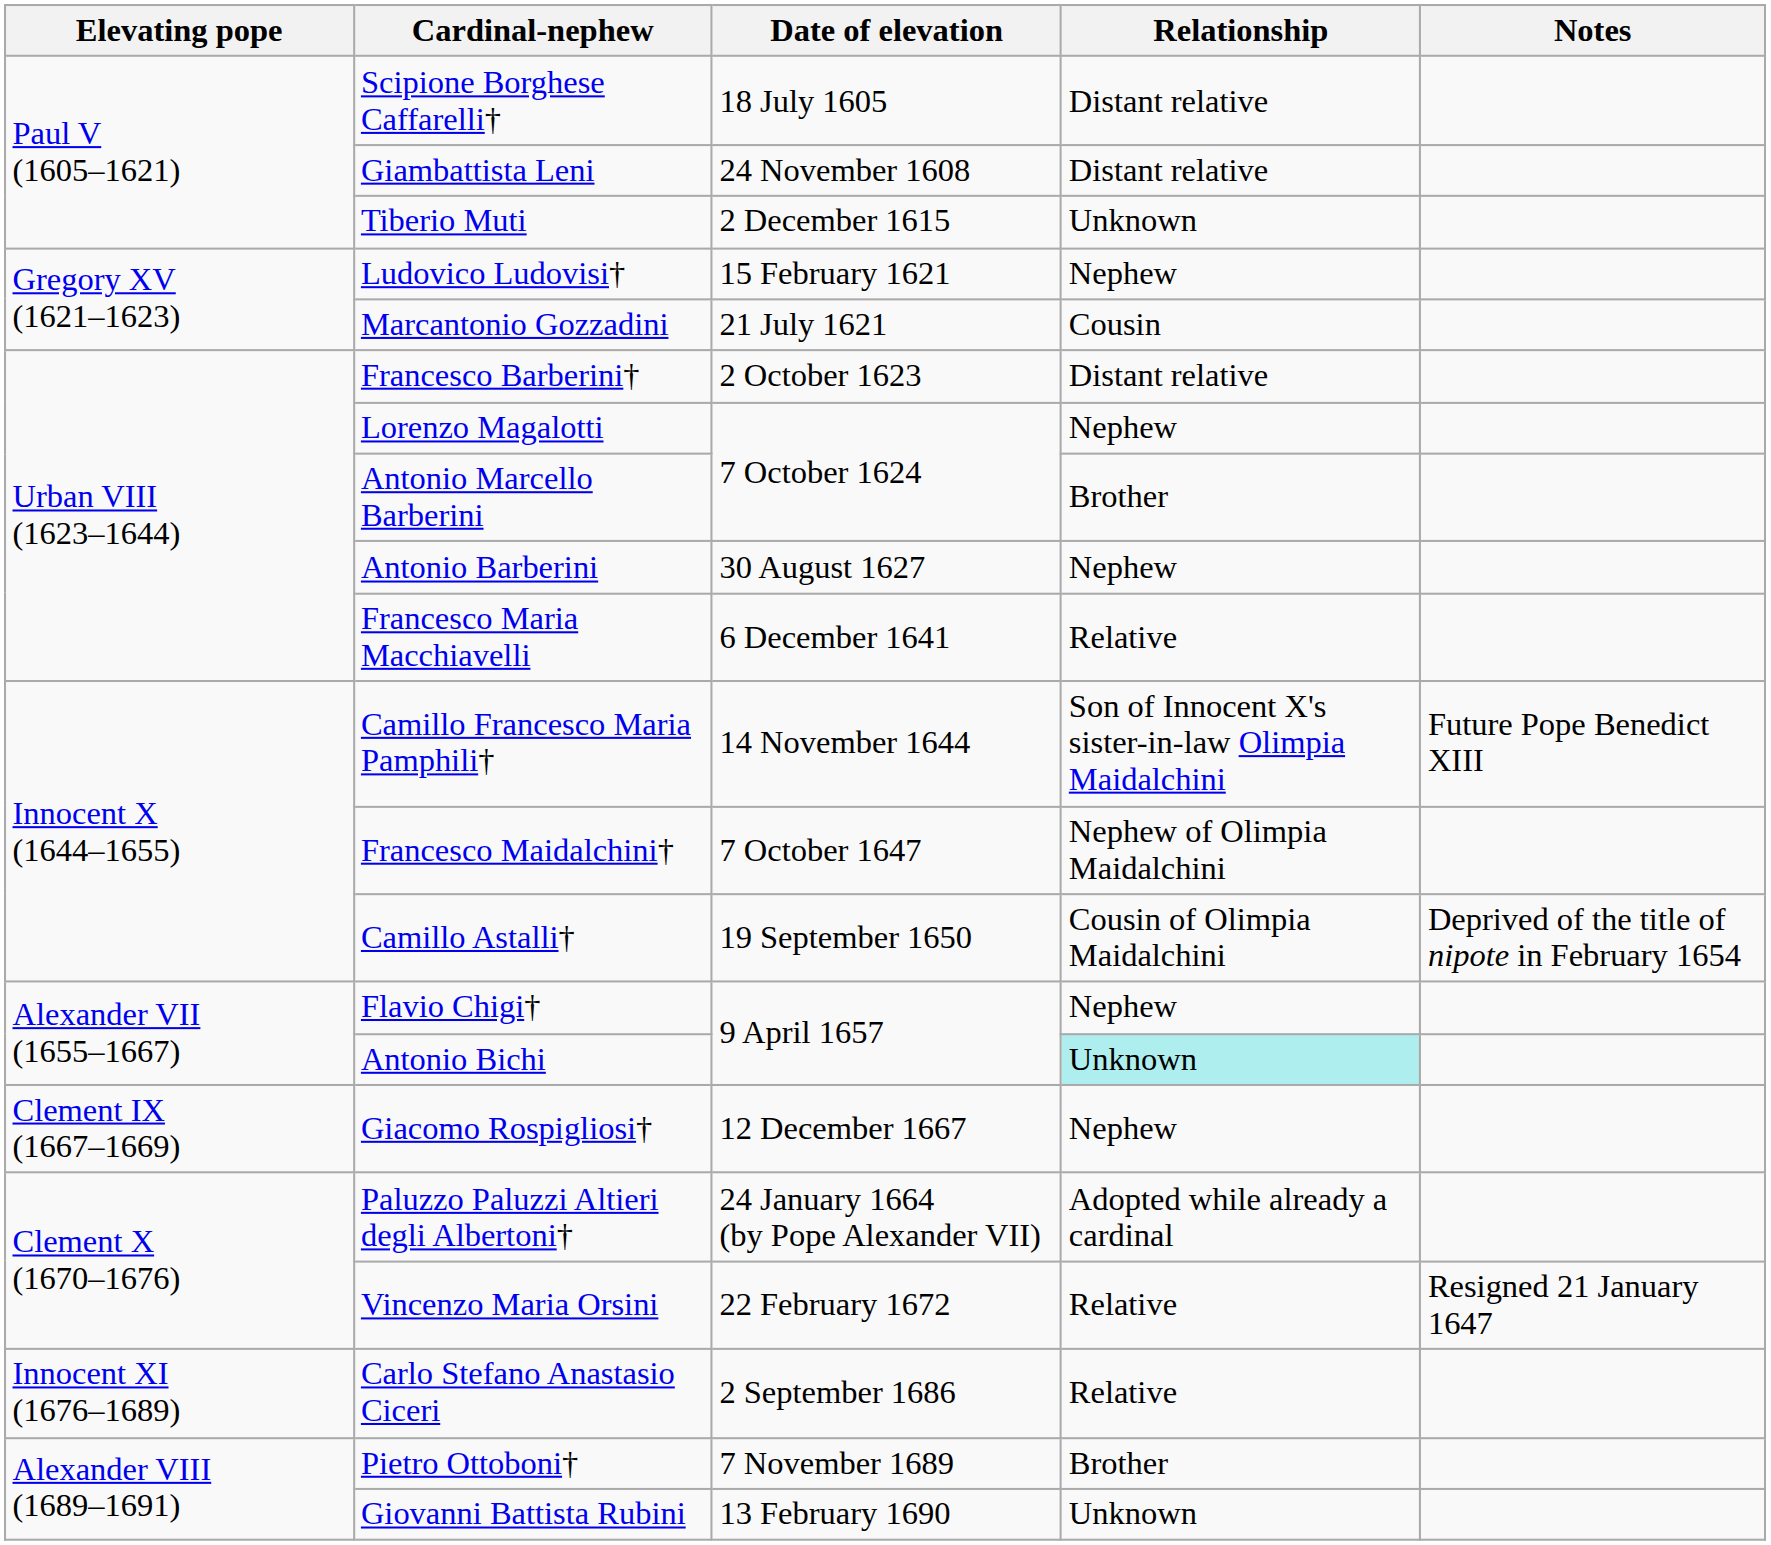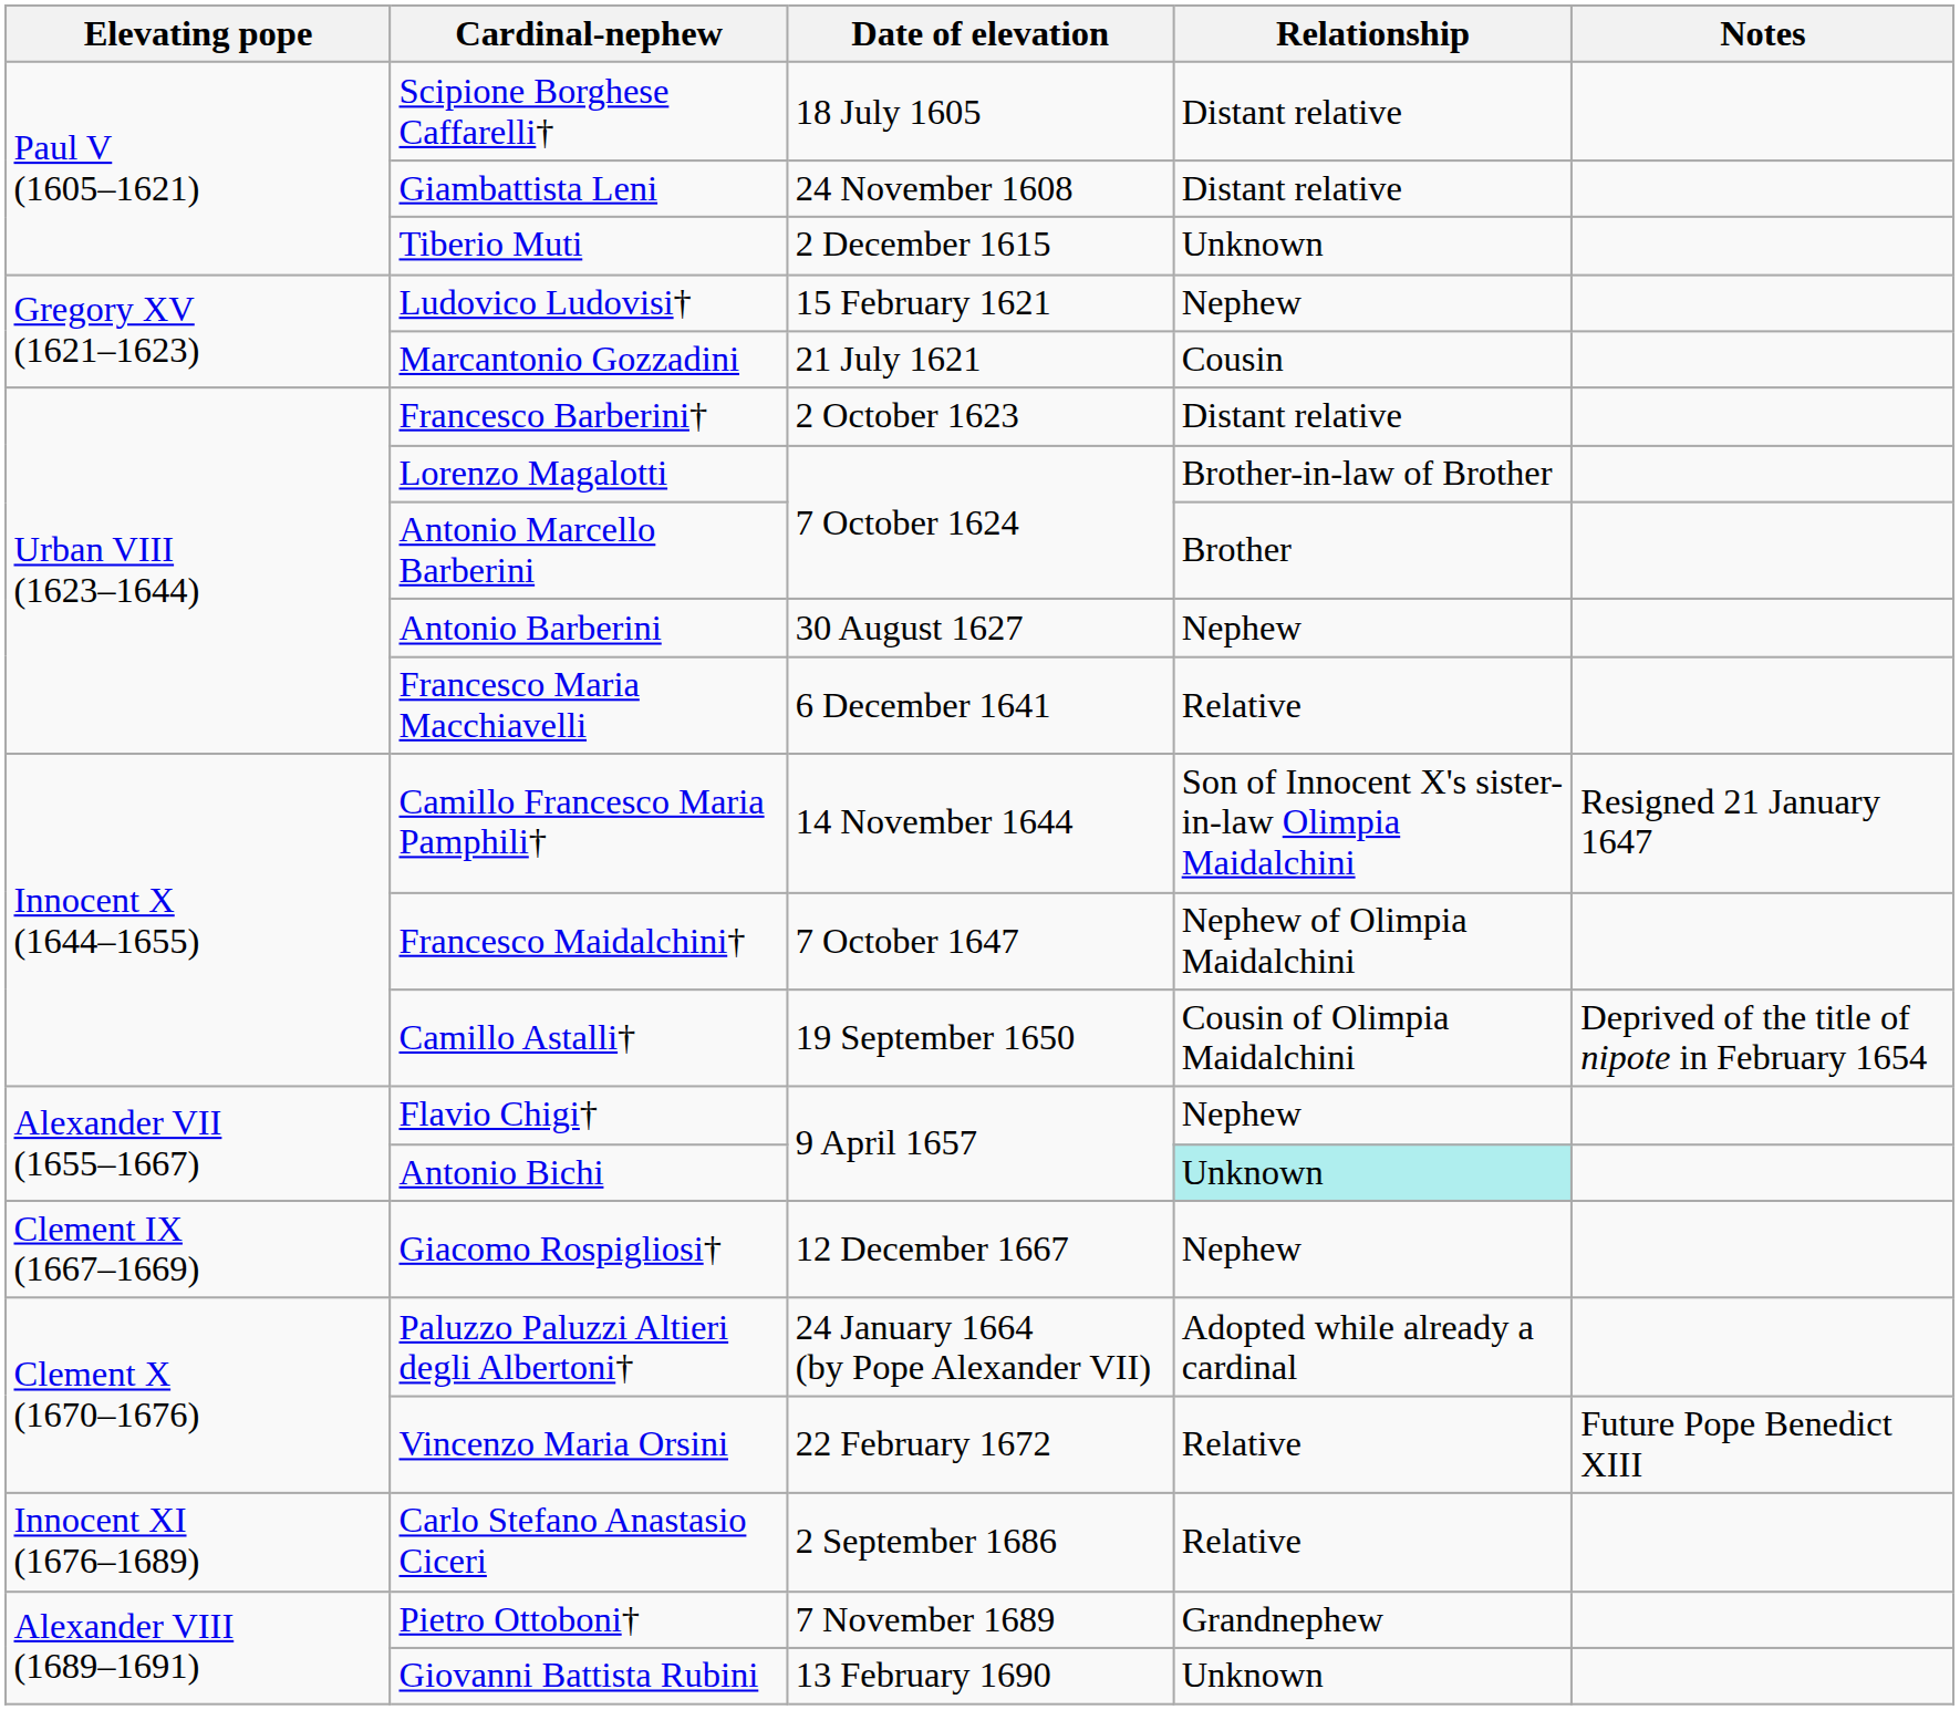Lorenzo Magalotti | Relationship: Nephew -> Brother-in-law of Brother
Camillo Francesco Maria Pamphili† | Notes: Future Pope Benedict XIII -> Resigned 21 January 1647
Vincenzo Maria Orsini | Notes: Resigned 21 January 1647 -> Future Pope Benedict XIII
Pietro Ottoboni† | Relationship: Brother -> Grandnephew
